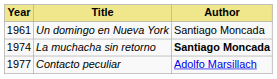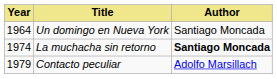Un domingo en Nueva York | Year: 1961 -> 1964
Contacto peculiar | Year: 1977 -> 1979
